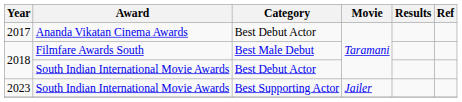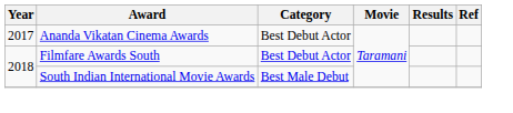2018 / Filmfare Awards South | Category: Best Male Debut -> Best Debut Actor
2018 / South Indian International Movie Awards | Category: Best Debut Actor -> Best Male Debut
- row: 2023 | South Indian International Movie Awards | Best Supporting Actor | Jailer
